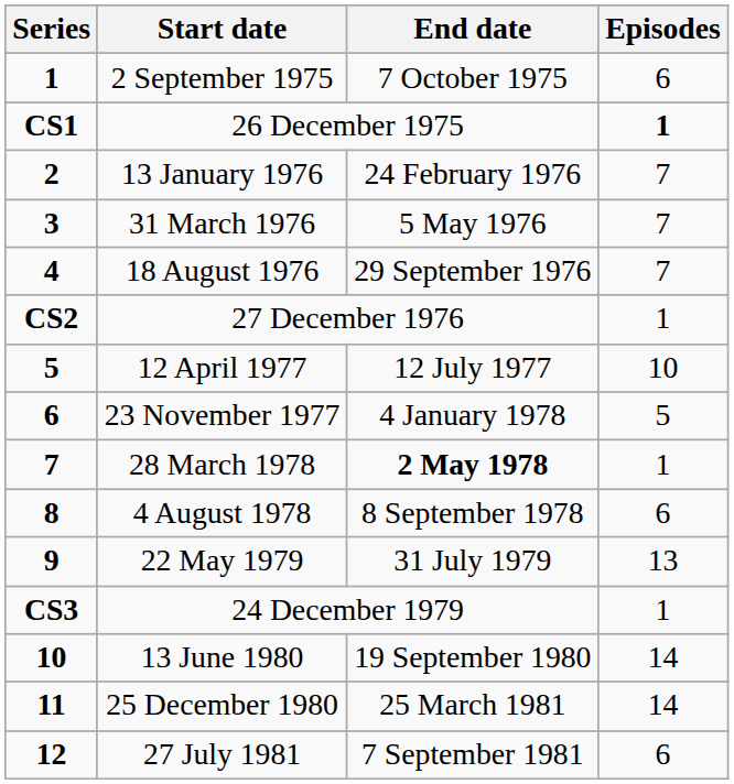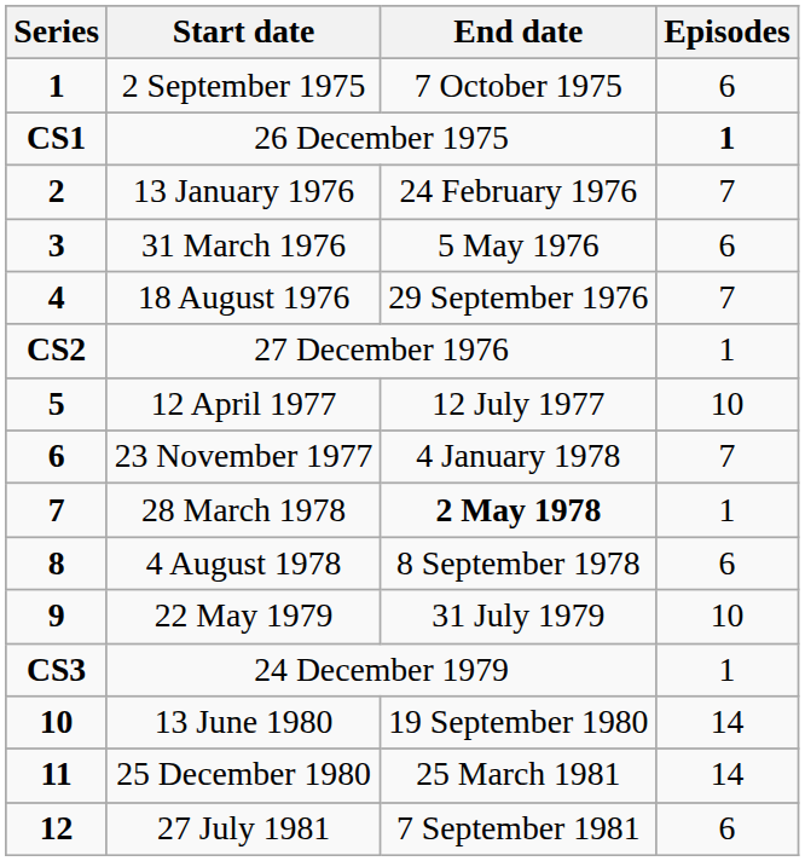31 March 1976 | Episodes: 7 -> 6
23 November 1977 | Episodes: 5 -> 7
22 May 1979 | Episodes: 13 -> 10
